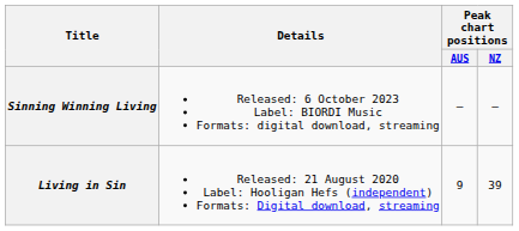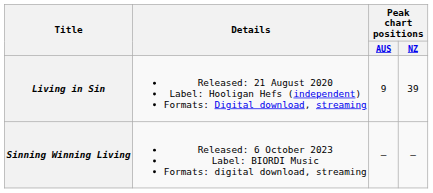rows swapped: Living in Sin <-> Sinning Winning Living
